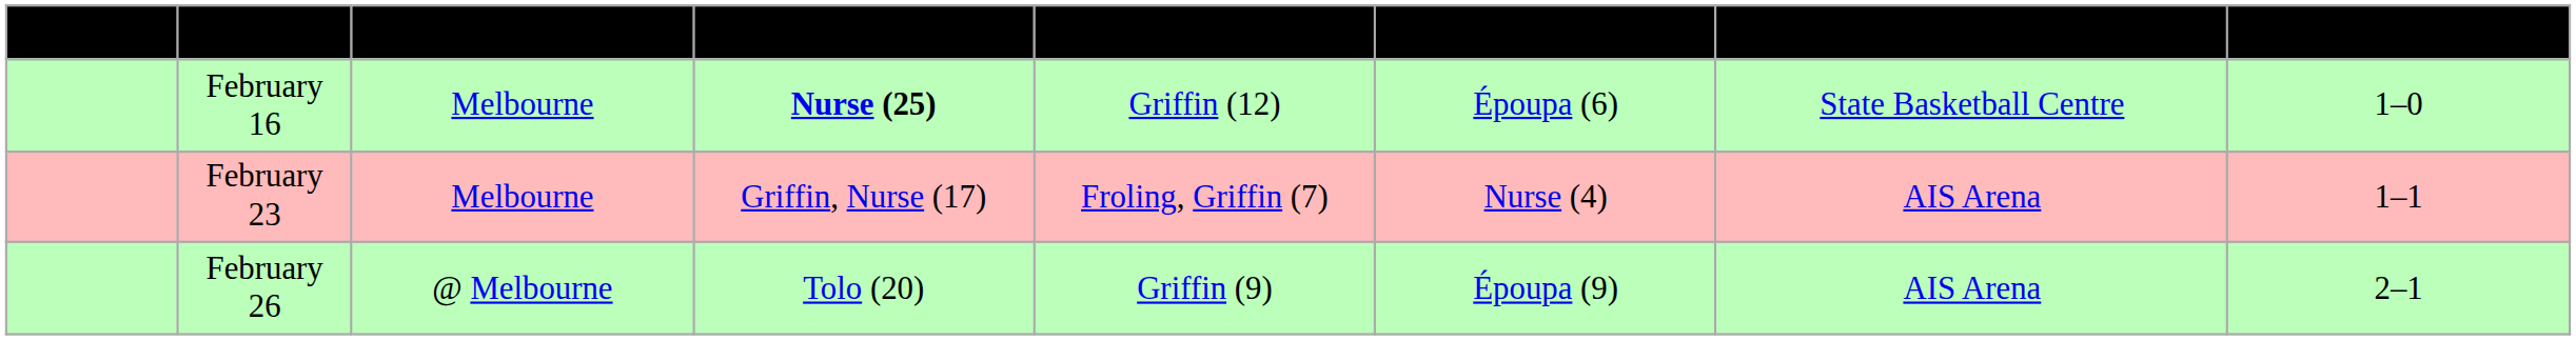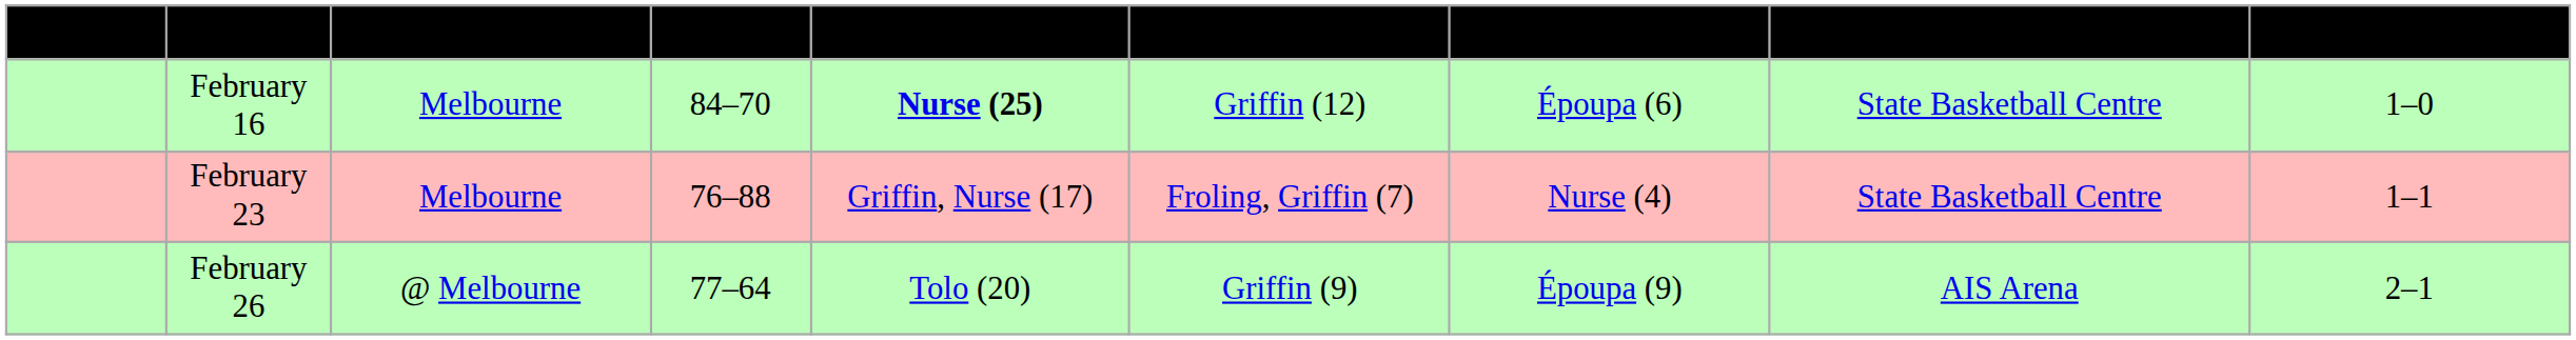+ column: Score | 84–70 | 76–88 | 77–64
February 23 | Location: AIS Arena -> State Basketball Centre
